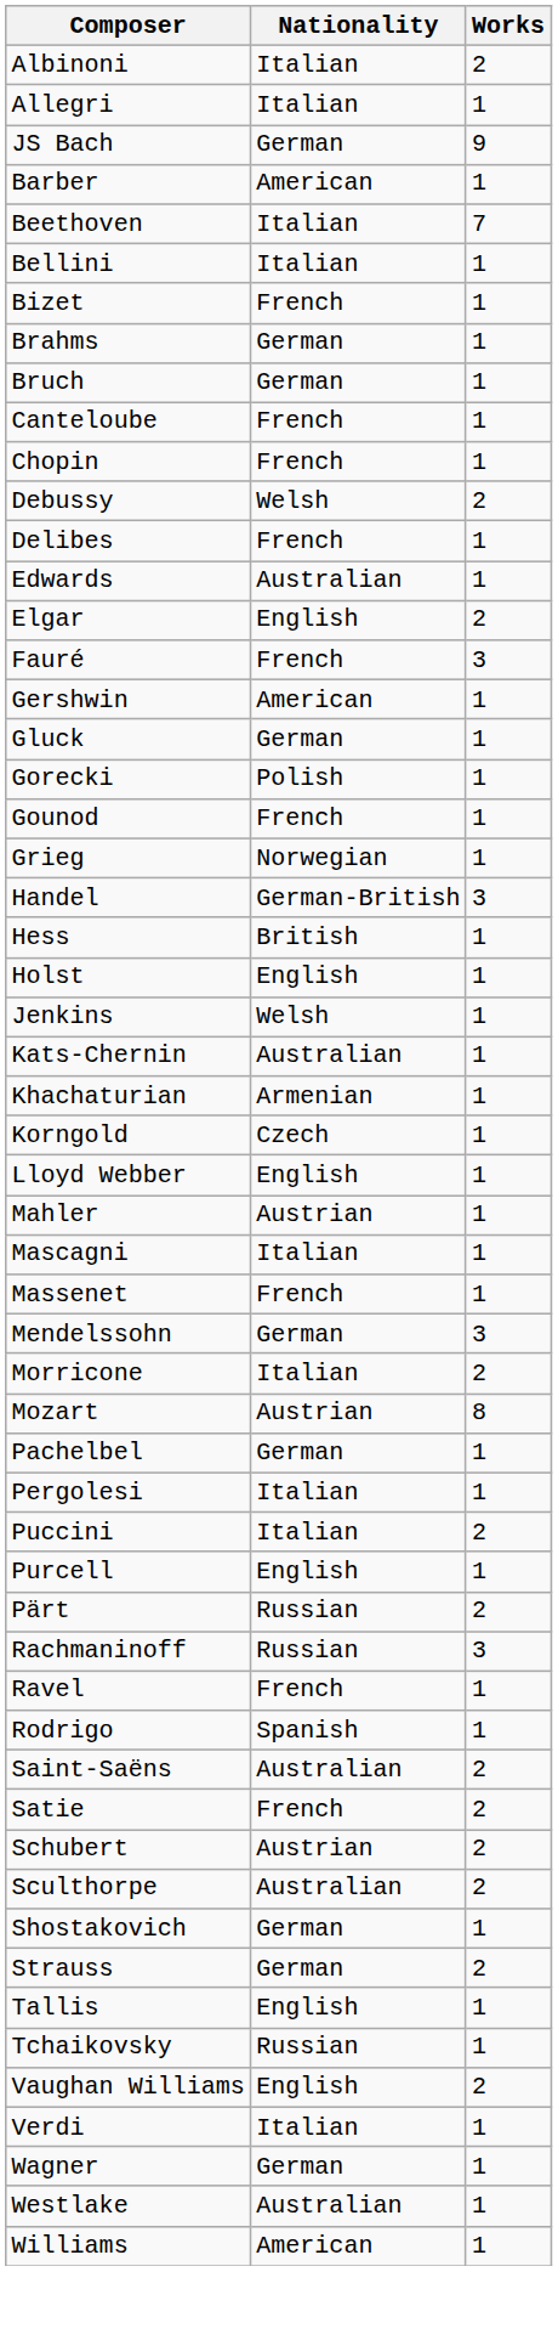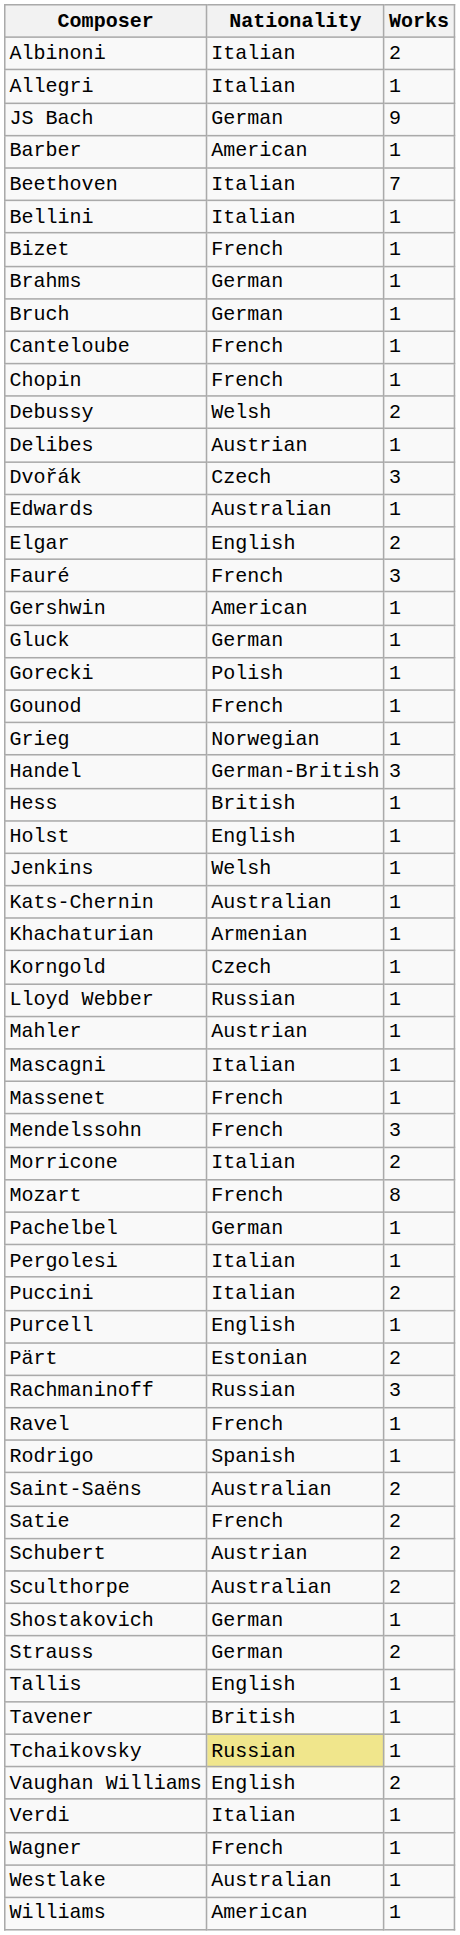Delibes | Nationality: French -> Austrian
+ row: Dvořák | Czech | 3
Lloyd Webber | Nationality: English -> Russian
Mendelssohn | Nationality: German -> French
Mozart | Nationality: Austrian -> French
Pärt | Nationality: Russian -> Estonian
+ row: Tavener | British | 1
Tchaikovsky | Nationality: no background -> khaki background
Wagner | Nationality: German -> French
